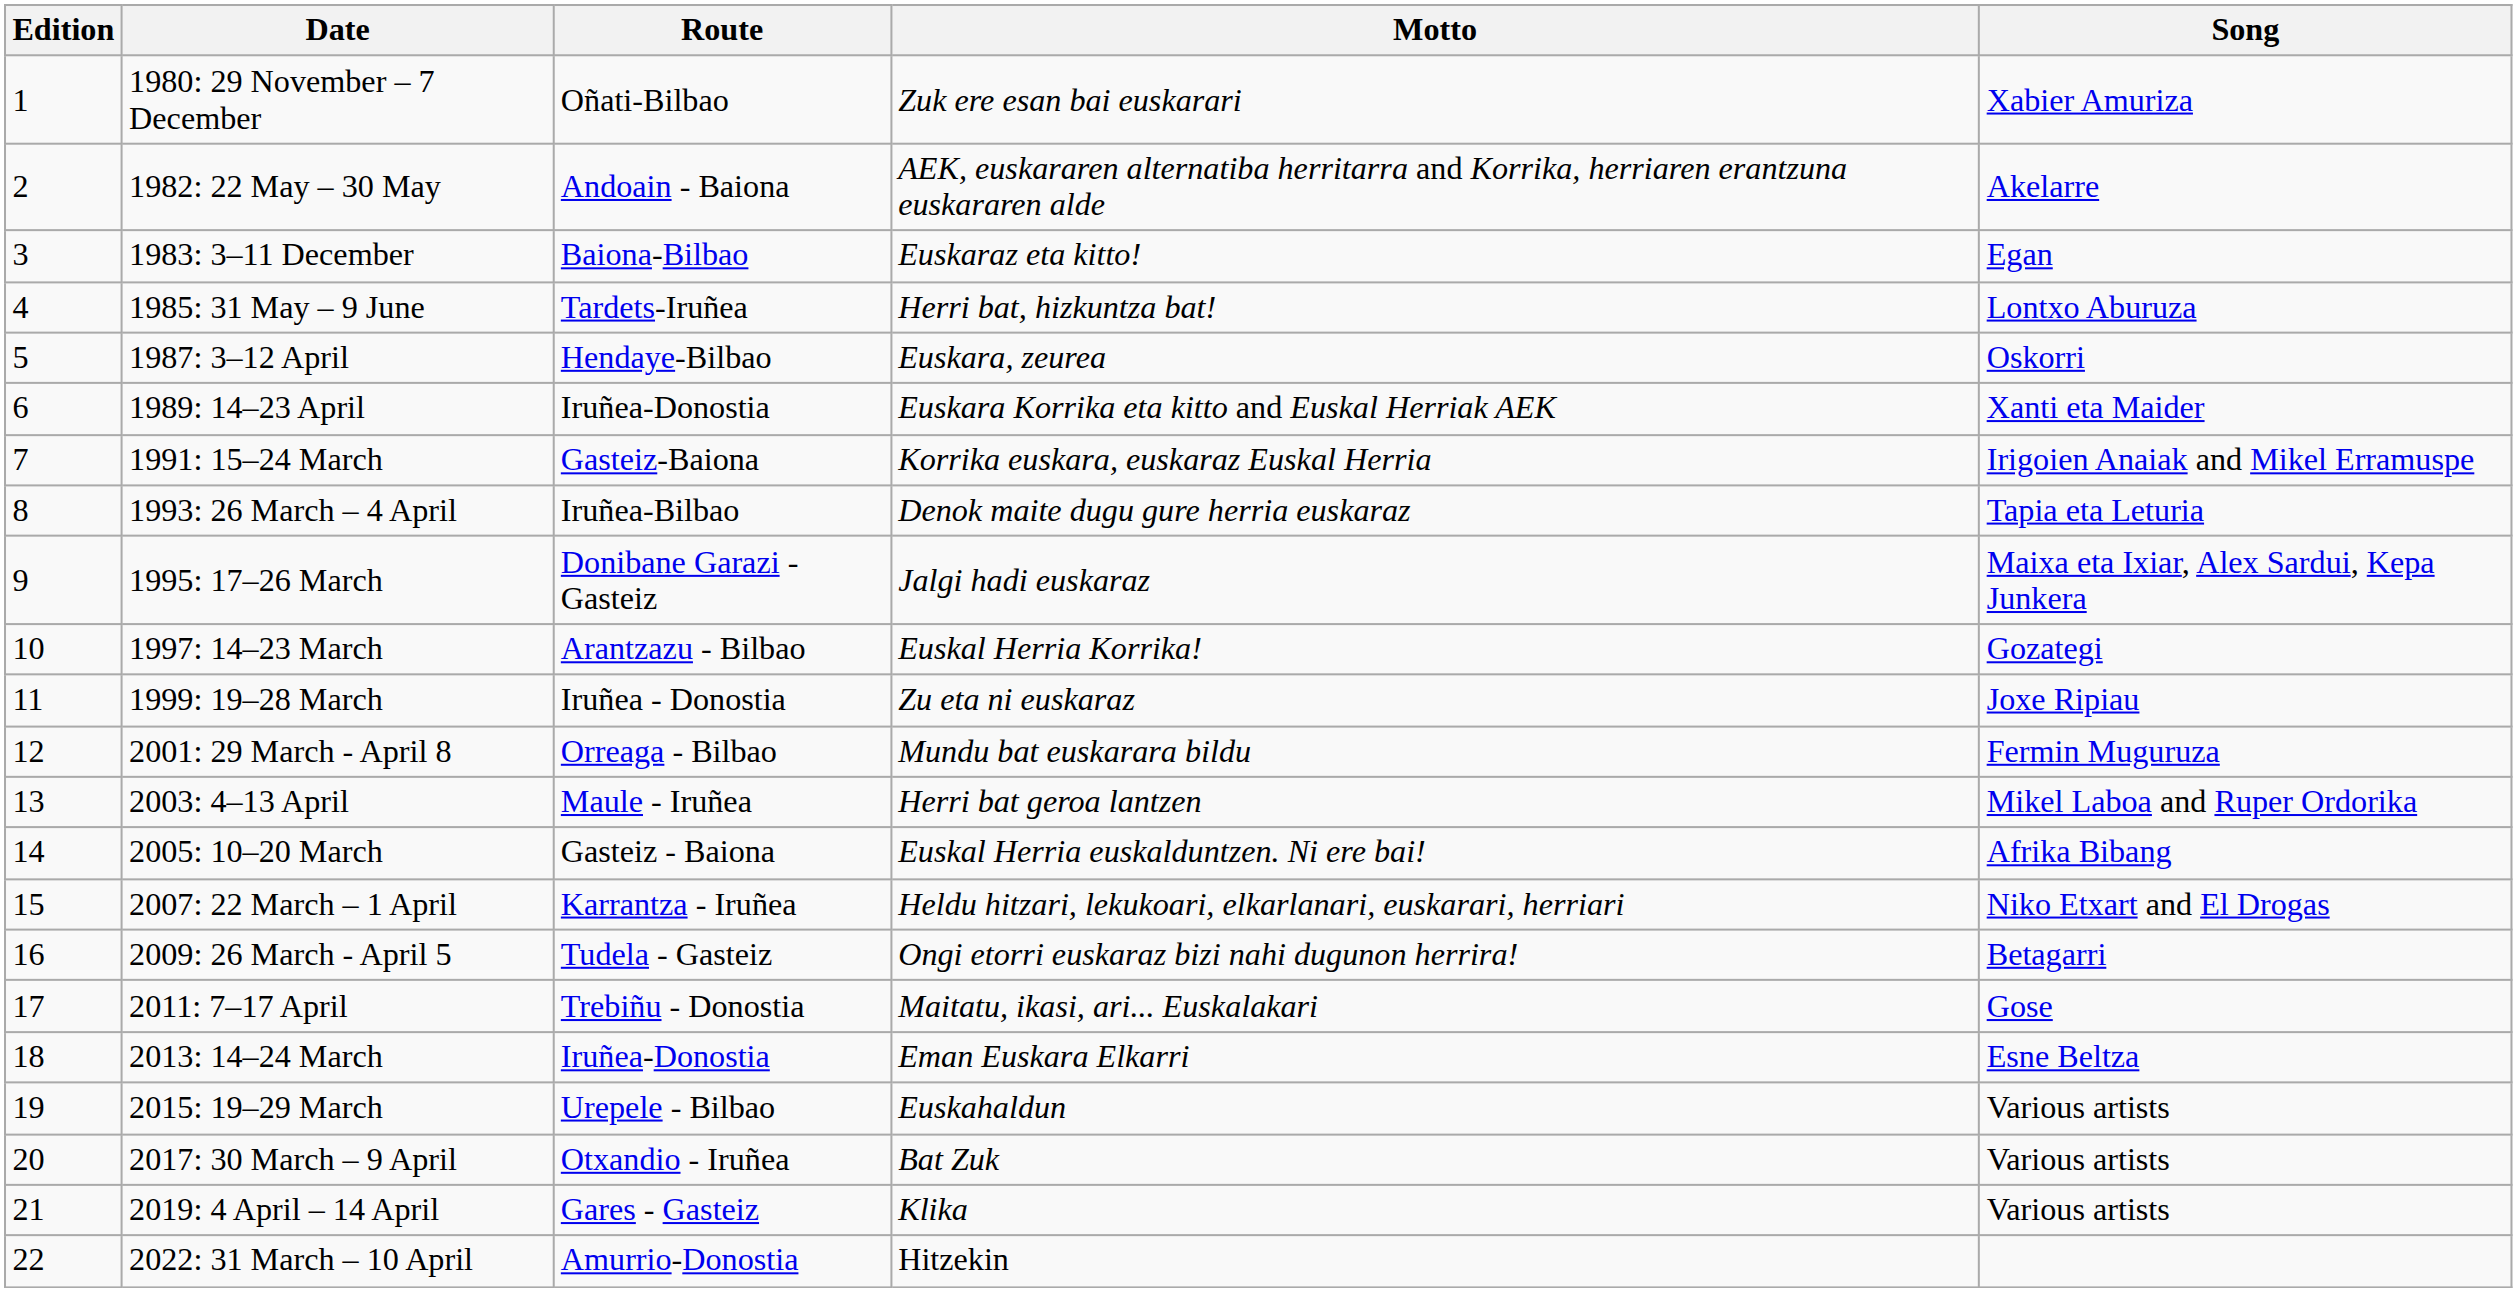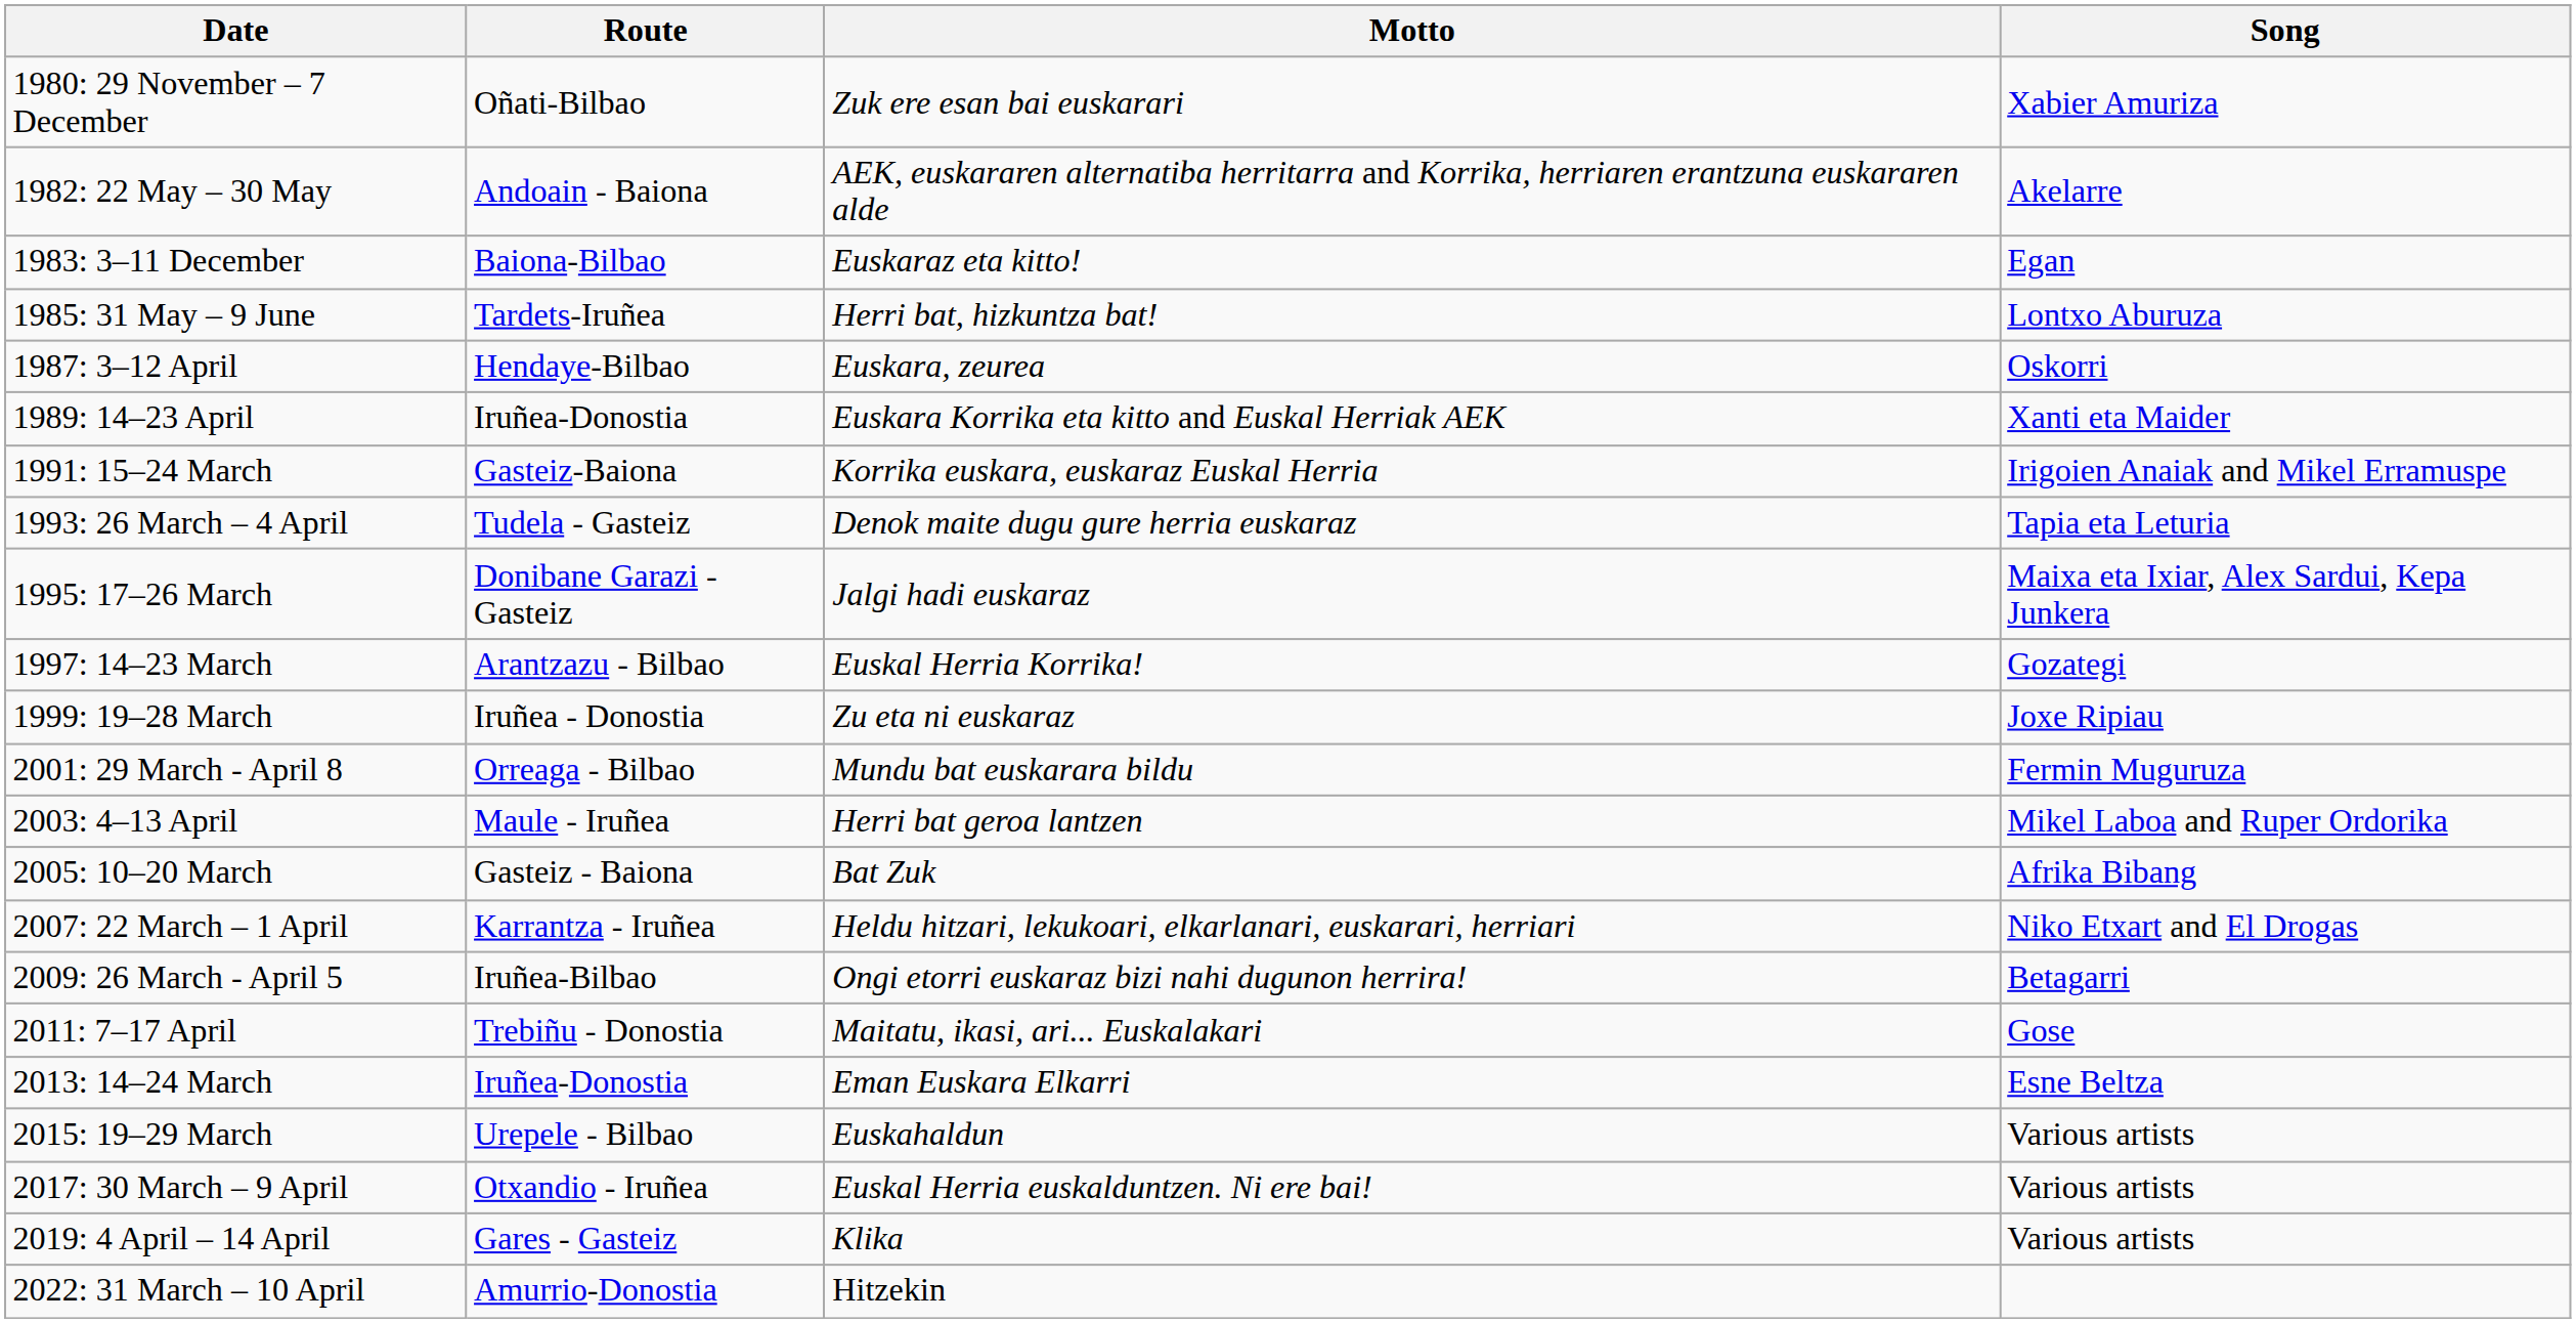- column: Edition | 1 | 2 | 3 | 4 | 5 | 6 | 7 | 8 | 9 | 10 | 11 | 12 | 13 | 14 | 15 | 16 | 17 | 18 | 19 | 20 | 21 | 22
1993: 26 March – 4 April | Route: Iruñea-Bilbao -> Tudela - Gasteiz
2005: 10–20 March | Motto: Euskal Herria euskalduntzen. Ni ere bai! -> Bat Zuk
2009: 26 March - April 5 | Route: Tudela - Gasteiz -> Iruñea-Bilbao
2017: 30 March – 9 April | Motto: Bat Zuk -> Euskal Herria euskalduntzen. Ni ere bai!
